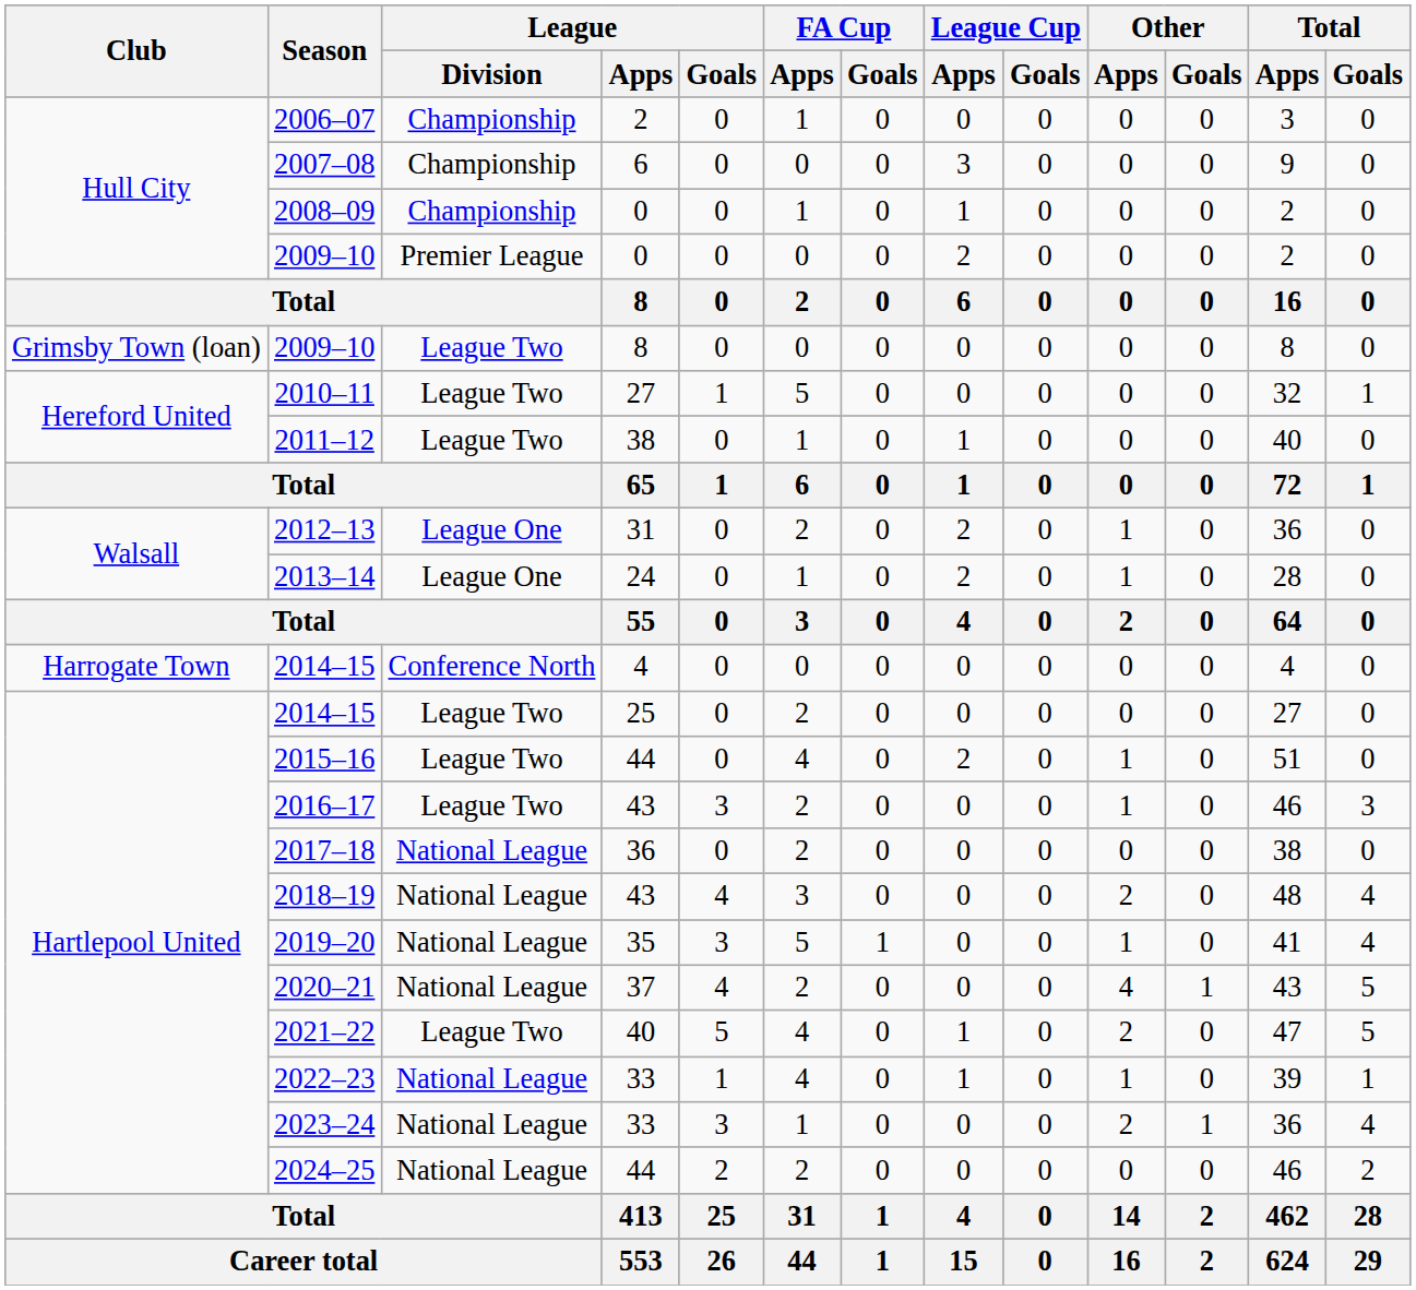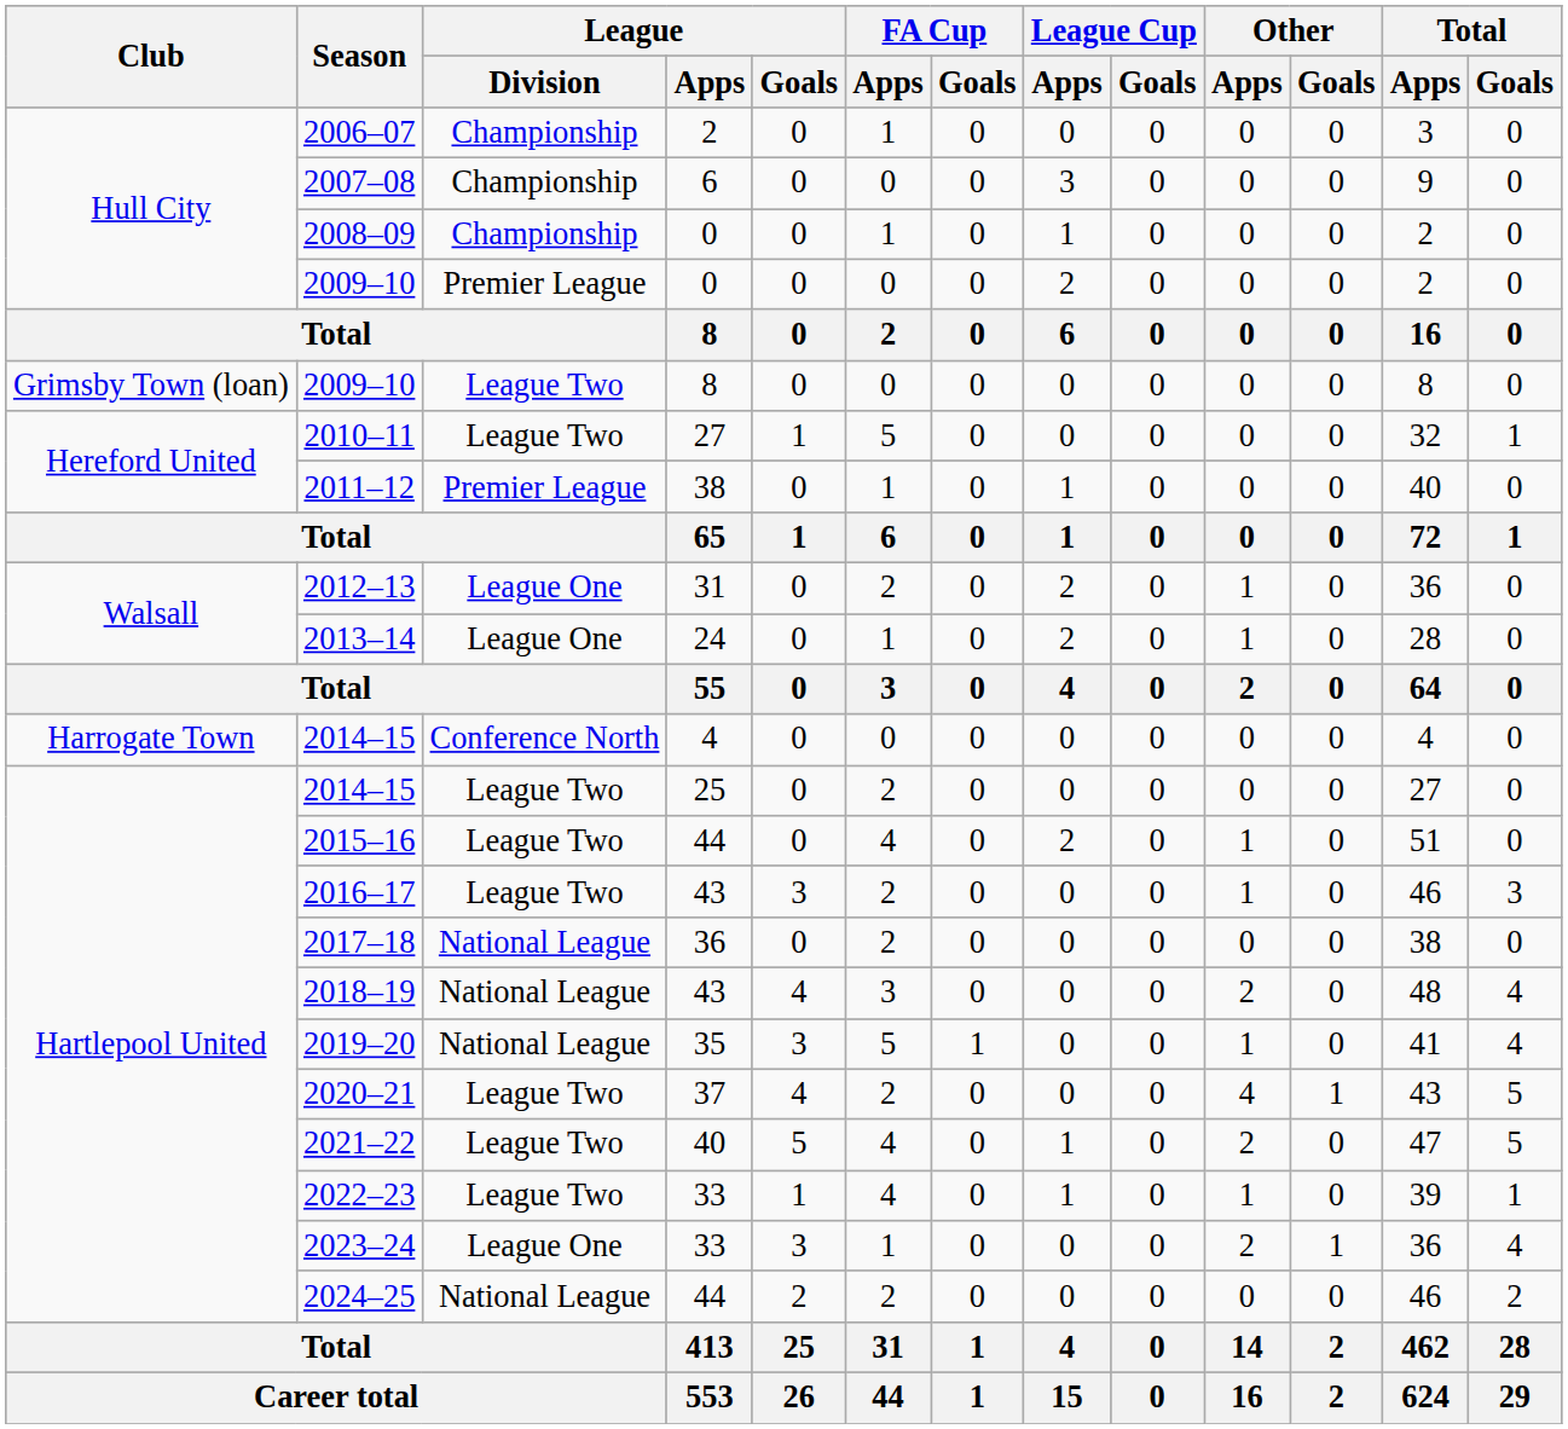2011–12 | League / Division: League Two -> Premier League
2020–21 | League / Division: National League -> League Two
2022–23 | League / Division: National League -> League Two
2023–24 | League / Division: National League -> League One
